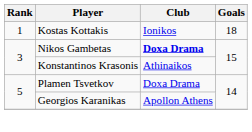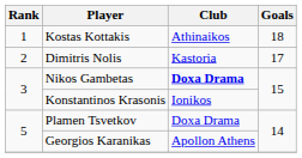Kostas Kottakis | Club: Ionikos -> Athinaikos
+ row: 2 | Dimitris Nolis | Kastoria | 17
Konstantinos Krasonis | Club: Athinaikos -> Ionikos
